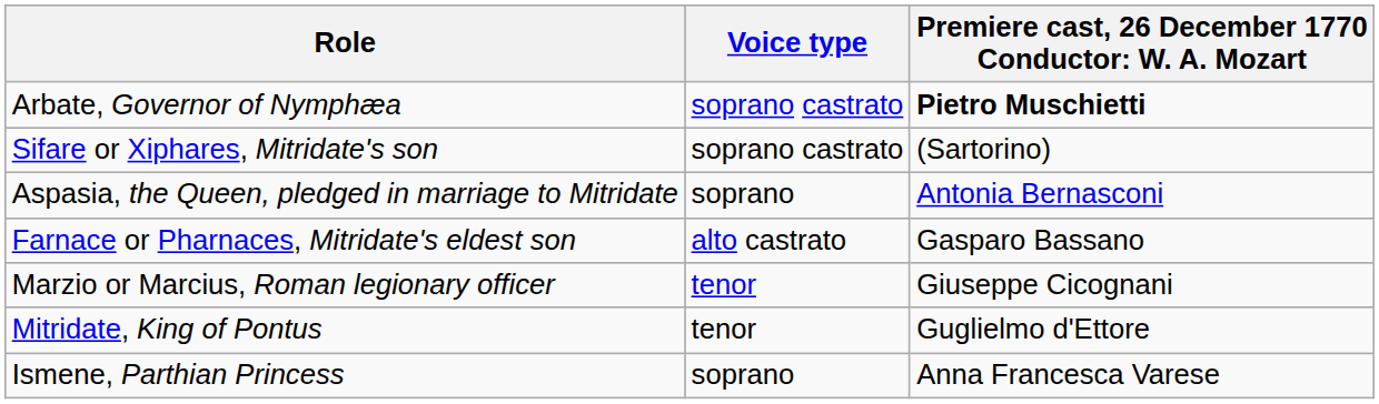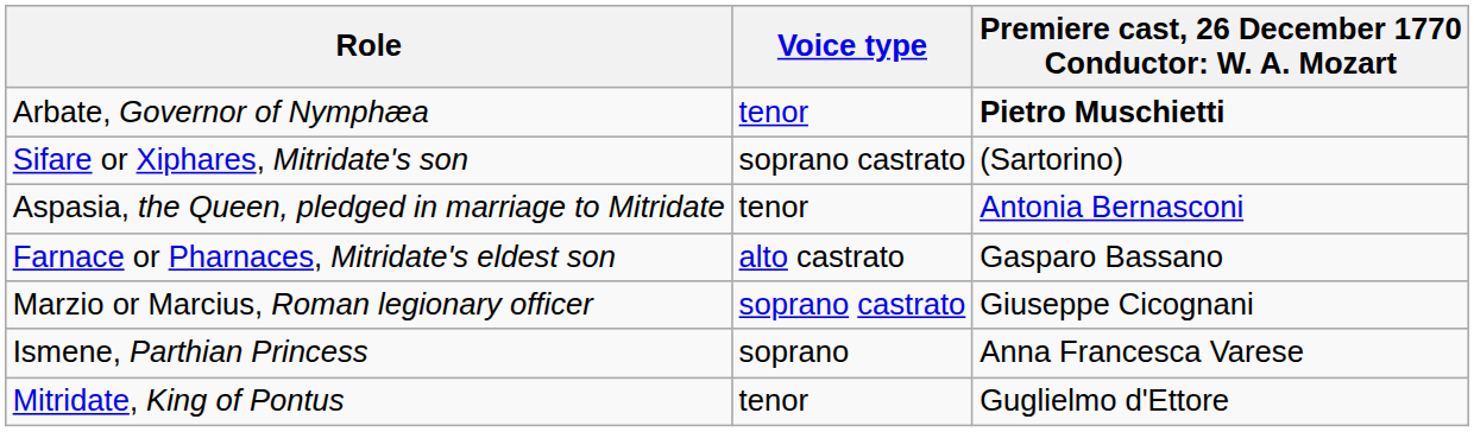Arbate, Governor of Nymphæa | Voice type: soprano castrato -> tenor
Aspasia, the Queen, pledged in marriage to Mitridate | Voice type: soprano -> tenor
Marzio or Marcius, Roman legionary officer | Voice type: tenor -> soprano castrato
rows swapped: Mitridate, King of Pontus <-> Ismene, Parthian Princess
